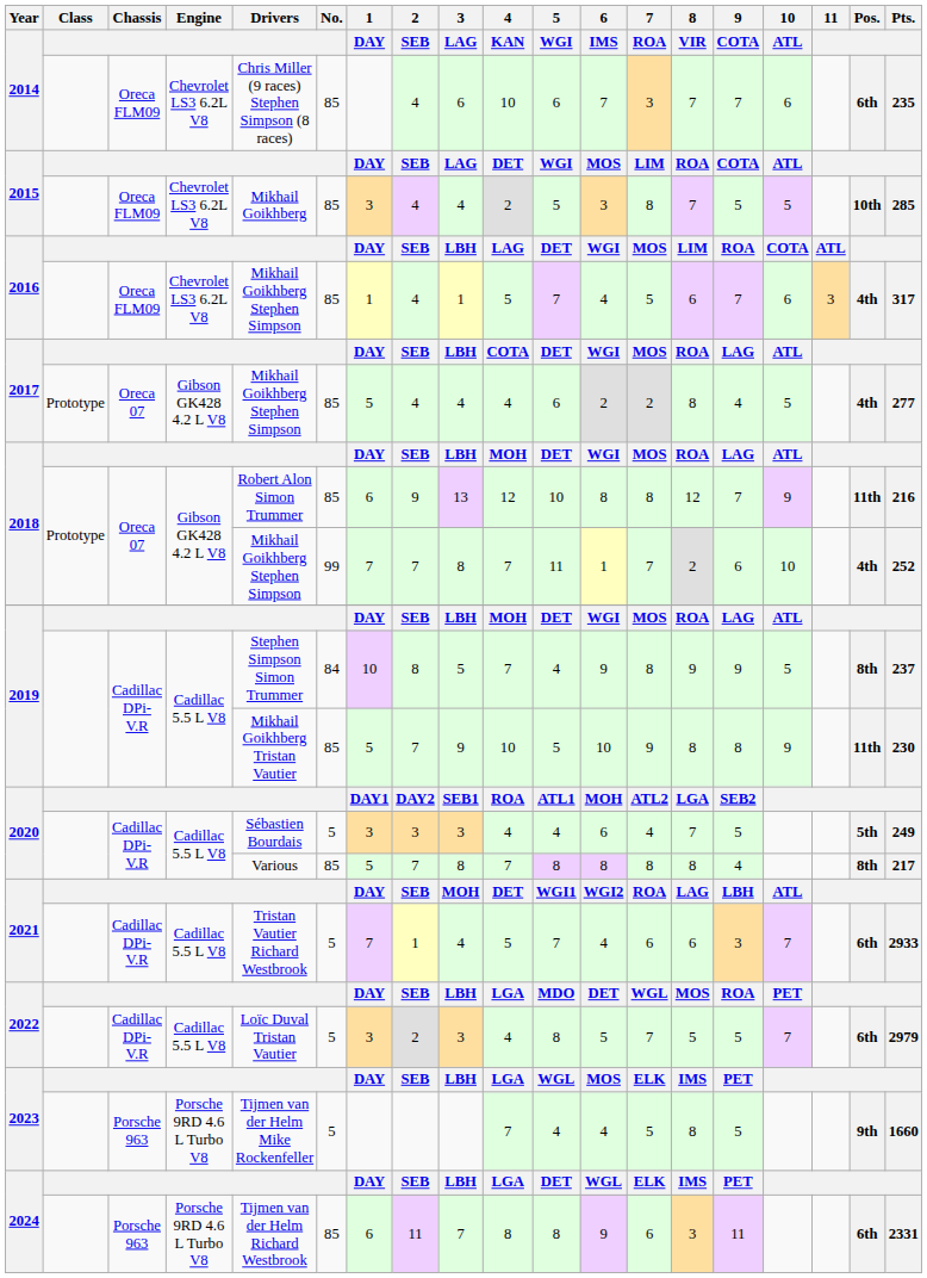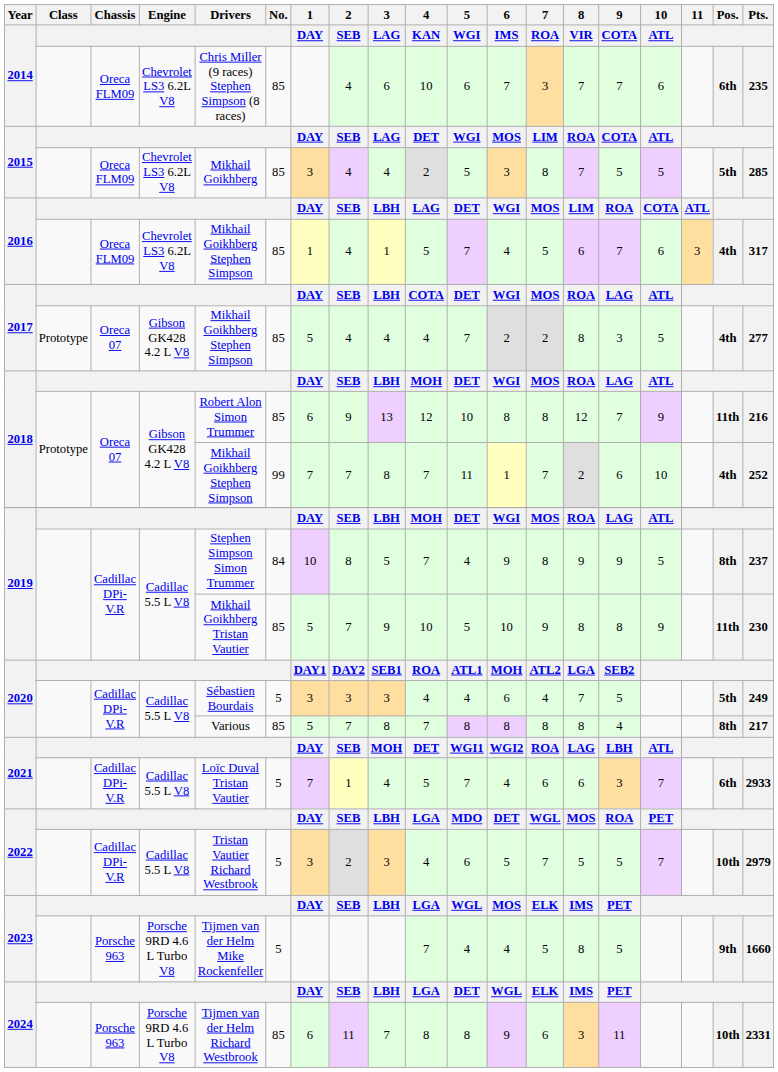2015 / Oreca FLM09 | Pos.: 10th -> 5th
2017 / Oreca 07 | 5 / WGI: 6 -> 7
2017 / Oreca 07 | 9 / COTA: 4 -> 3
2021 / Cadillac DPi-V.R | Drivers: Tristan Vautier Richard Westbrook -> Loïc Duval Tristan Vautier
2022 / Cadillac DPi-V.R | Drivers: Loïc Duval Tristan Vautier -> Tristan Vautier Richard Westbrook
2022 / Cadillac DPi-V.R | 5 / WGI: 8 -> 6
2022 / Cadillac DPi-V.R | Pos.: 6th -> 10th
2024 / Porsche 963 | Pos.: 6th -> 10th
